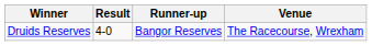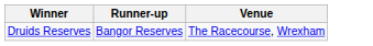- column: Result | 4-0
